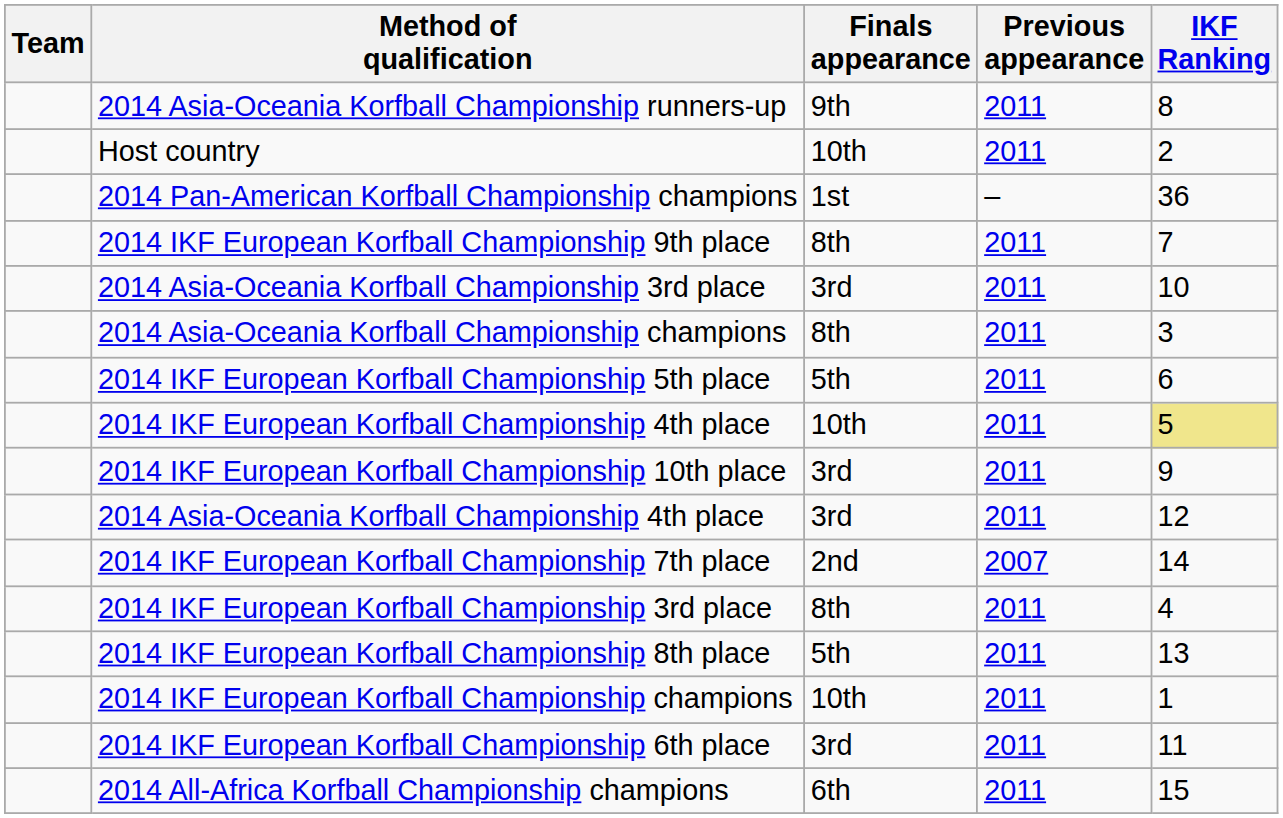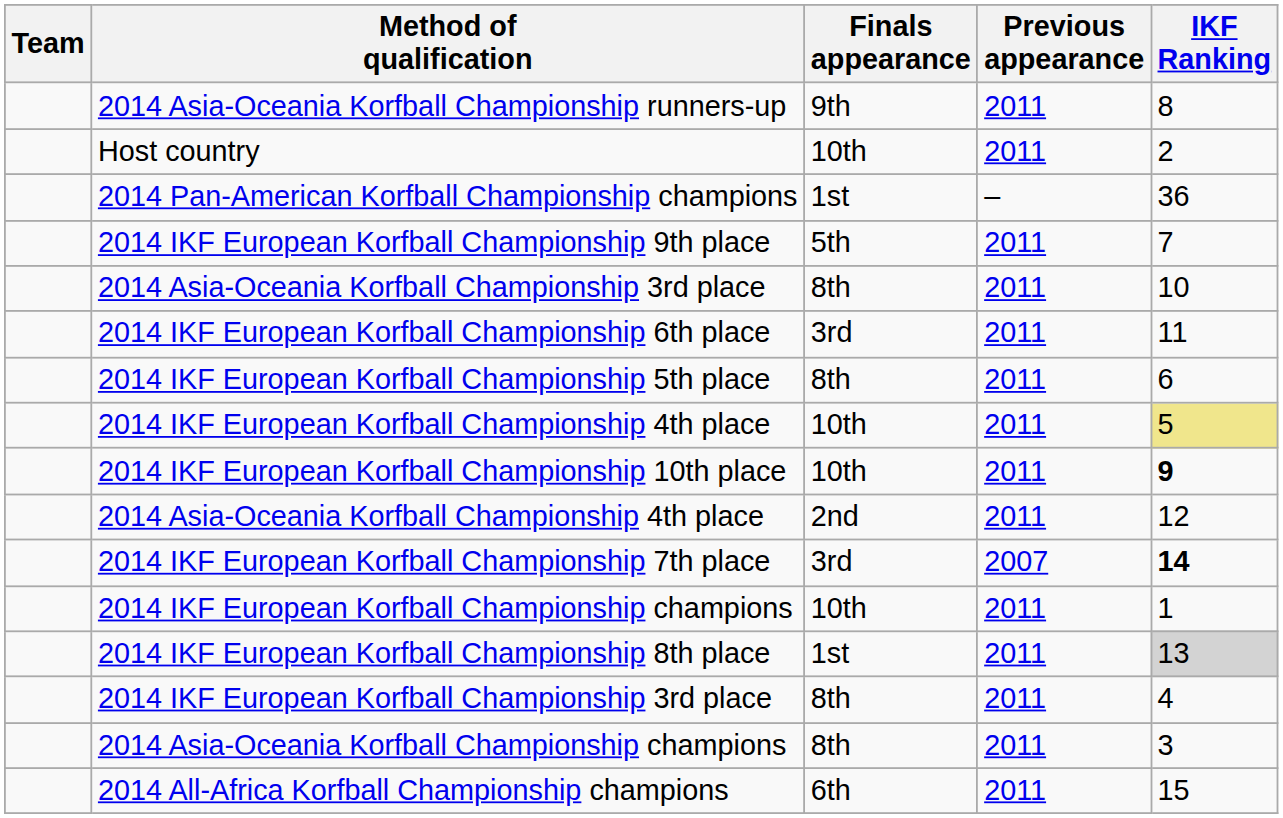2014 IKF European Korfball Championship 9th place | Finals appearance: 8th -> 5th
2014 Asia-Oceania Korfball Championship 3rd place | Finals appearance: 3rd -> 8th
rows swapped: 2014 Asia-Oceania Korfball Championship champions <-> 2014 IKF European Korfball Championship 6th place
2014 IKF European Korfball Championship 5th place | Finals appearance: 5th -> 8th
2014 IKF European Korfball Championship 10th place | Finals appearance: 3rd -> 10th
2014 IKF European Korfball Championship 10th place | IKF Ranking: normal -> bold
2014 Asia-Oceania Korfball Championship 4th place | Finals appearance: 3rd -> 2nd
2014 IKF European Korfball Championship 7th place | Finals appearance: 2nd -> 3rd
2014 IKF European Korfball Championship 7th place | IKF Ranking: normal -> bold
rows swapped: 2014 IKF European Korfball Championship champions <-> 2014 IKF European Korfball Championship 3rd place
2014 IKF European Korfball Championship 8th place | Finals appearance: 5th -> 1st
2014 IKF European Korfball Championship 8th place | IKF Ranking: no background -> lightgrey background
